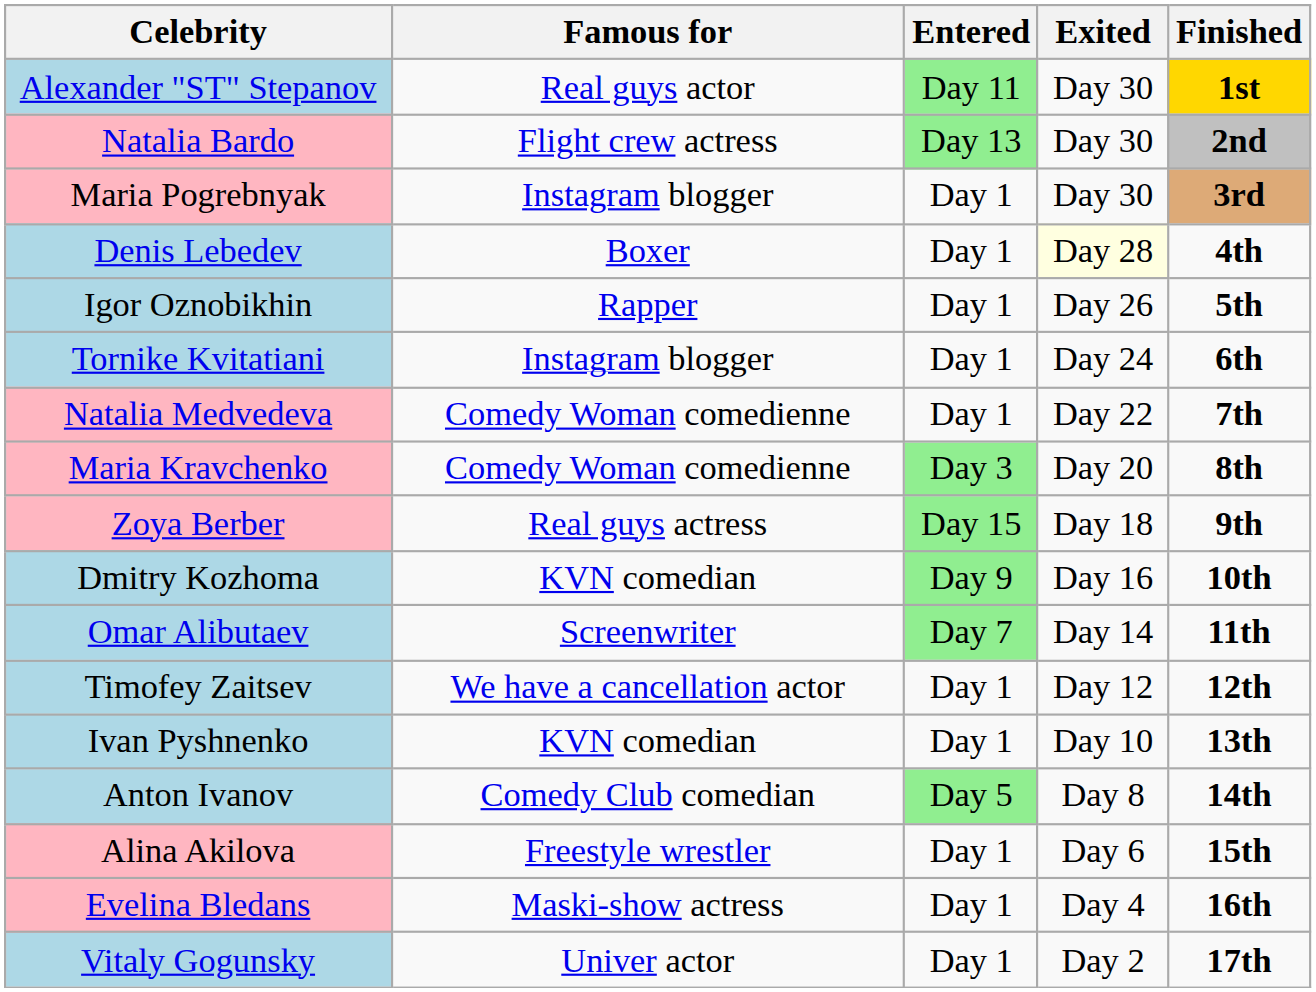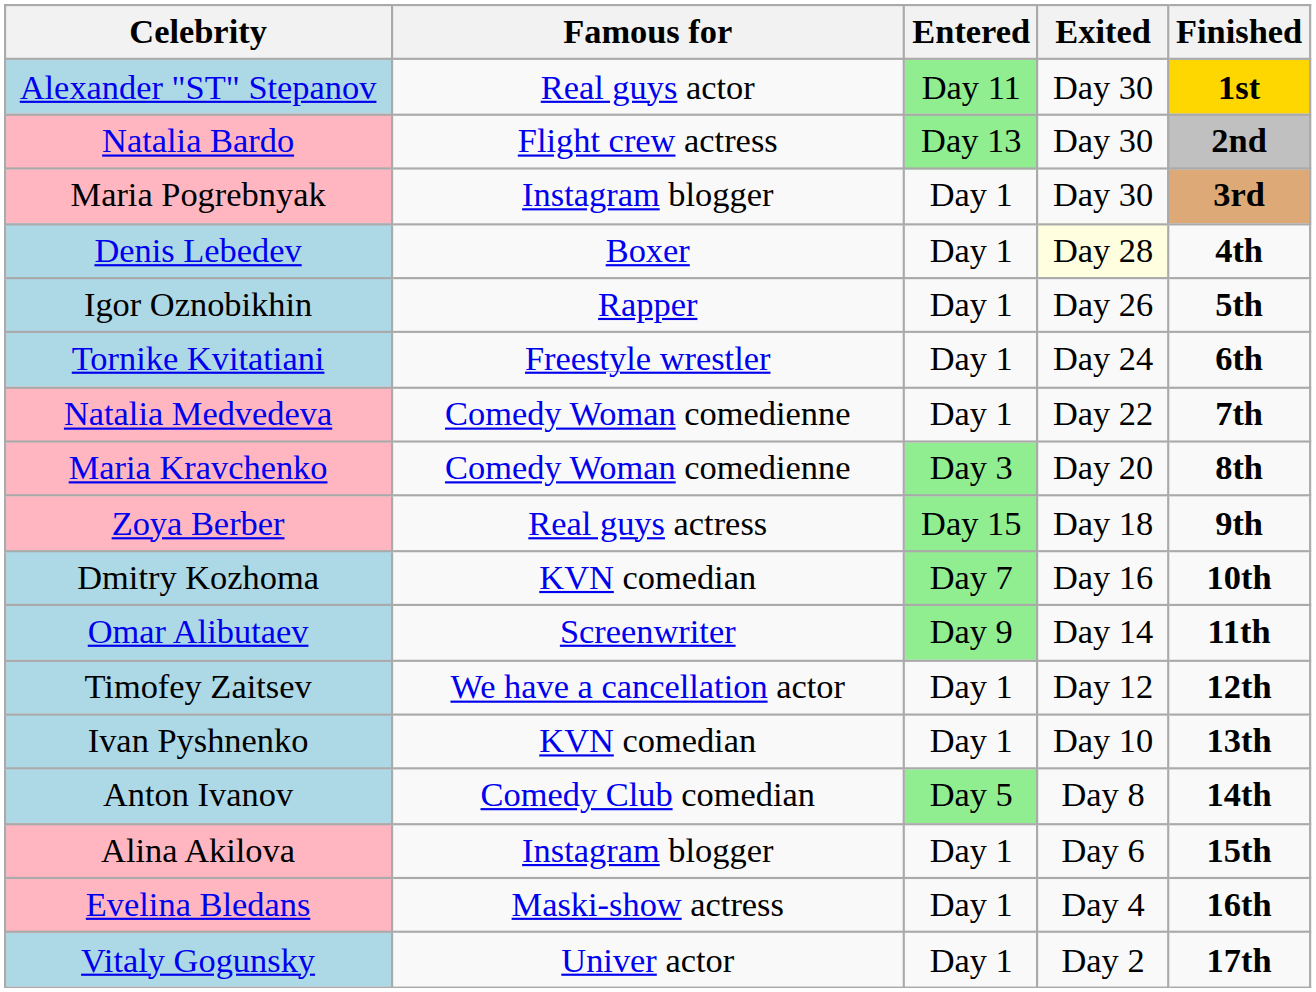Tornike Kvitatiani | Famous for: Instagram blogger -> Freestyle wrestler
Dmitry Kozhoma | Entered: Day 9 -> Day 7
Omar Alibutaev | Entered: Day 7 -> Day 9
Alina Akilova | Famous for: Freestyle wrestler -> Instagram blogger
